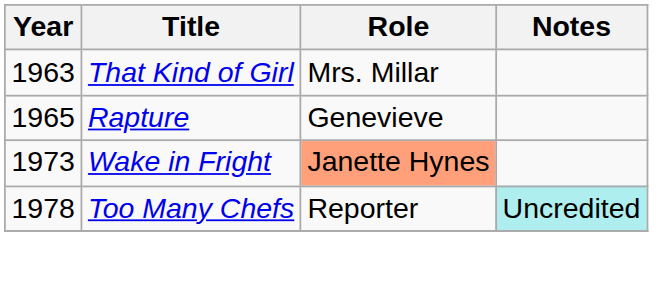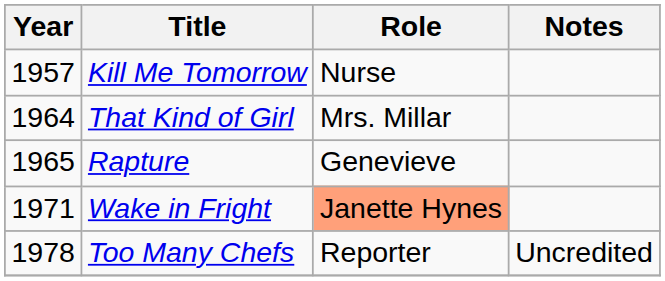+ row: 1957 | Kill Me Tomorrow | Nurse
That Kind of Girl | Year: 1963 -> 1964
Wake in Fright | Year: 1973 -> 1971
Too Many Chefs | Notes: paleturquoise background -> no background
